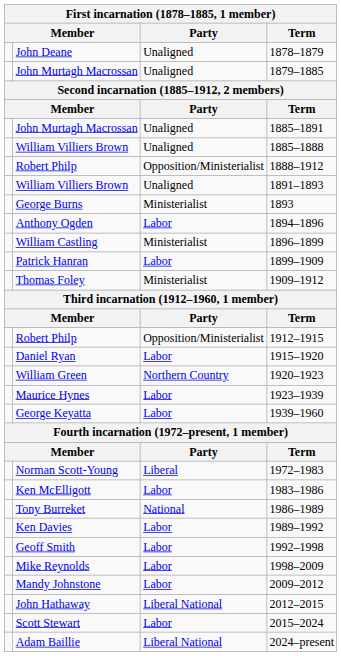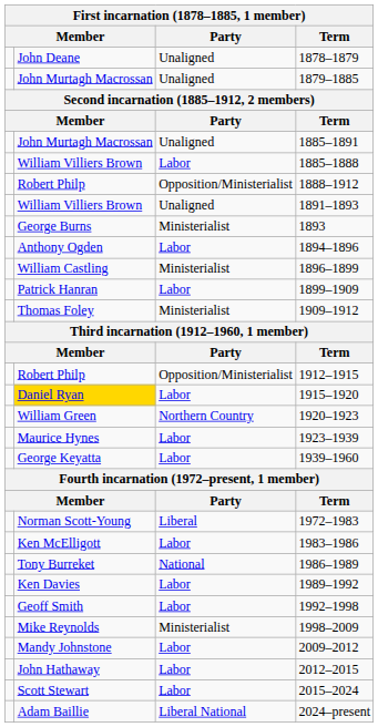1885–1888 | Party: Unaligned -> Labor
1915–1920 | column 2: no background -> gold background
1998–2009 | Party: Labor -> Ministerialist
2012–2015 | Party: Liberal National -> Labor
